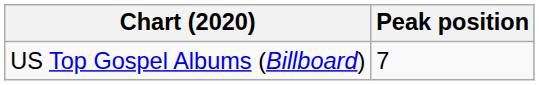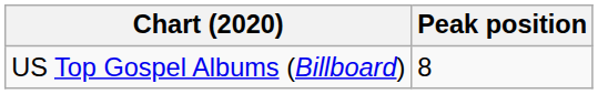US Top Gospel Albums (Billboard) | Peak position: 7 -> 8
